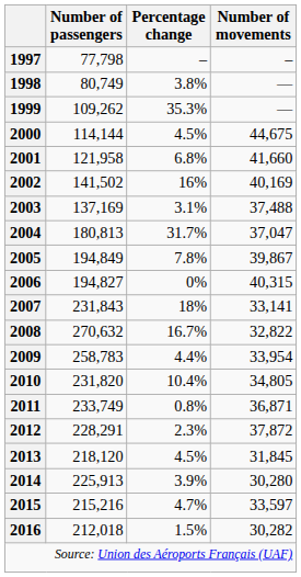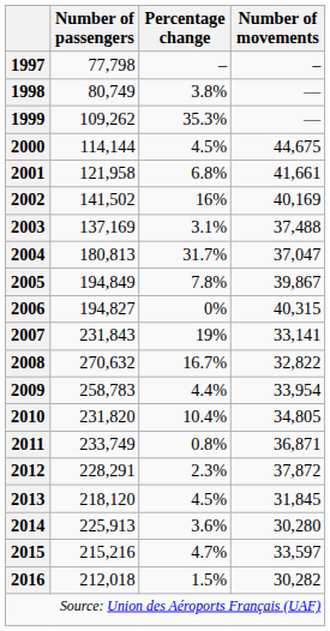2001 | Number of movements: 41,660 -> 41,661
2007 | Percentage change: 18% -> 19%
2014 | Percentage change: 3.9% -> 3.6%
